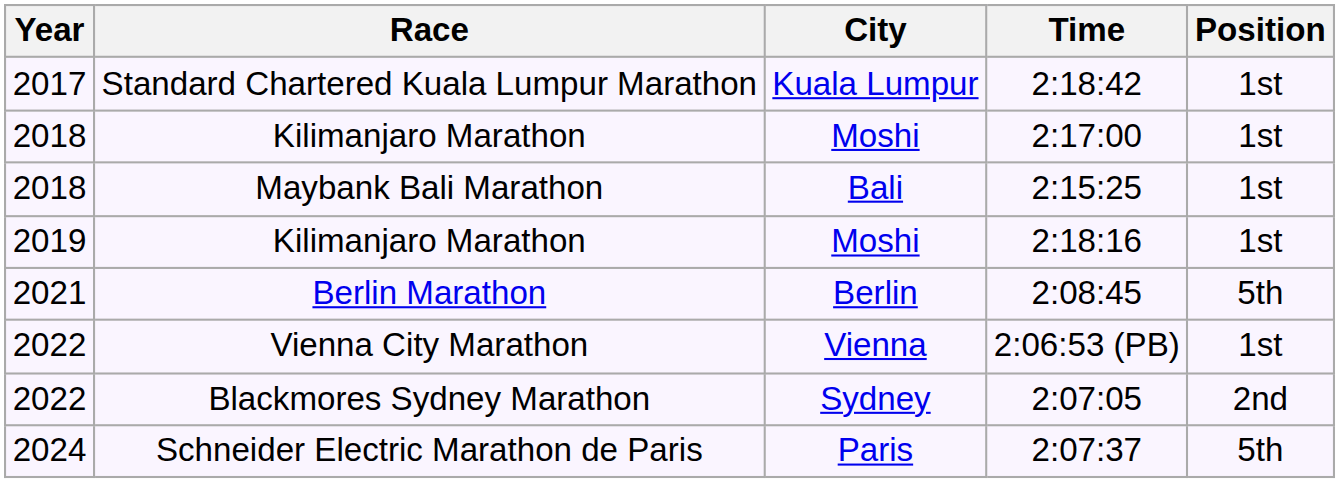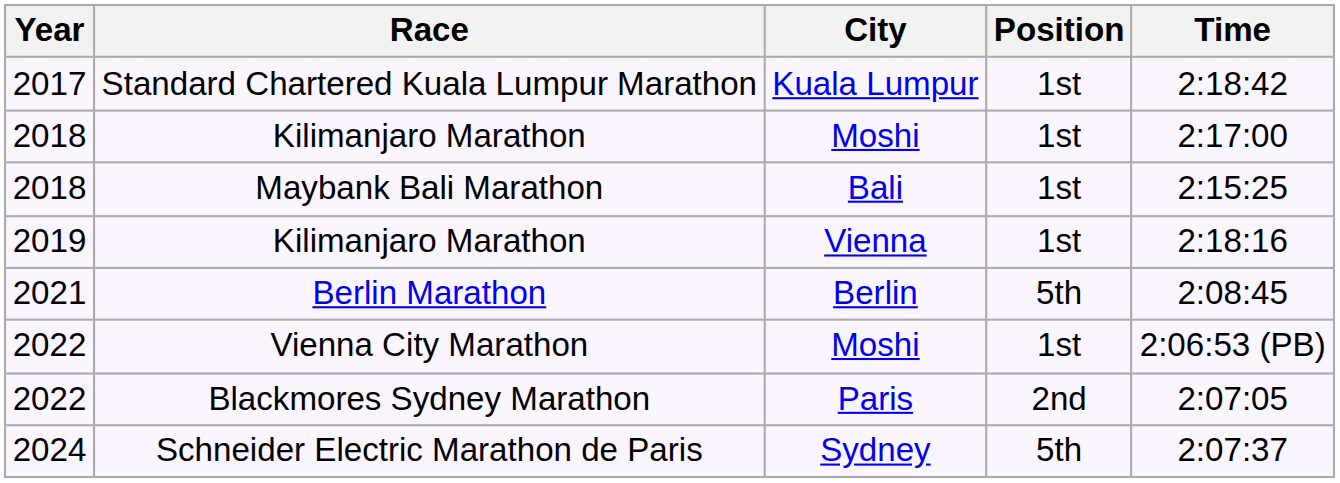columns swapped: Position <-> Time
2019 / Kilimanjaro Marathon | City: Moshi -> Vienna
Vienna City Marathon | City: Vienna -> Moshi
Blackmores Sydney Marathon | City: Sydney -> Paris
Schneider Electric Marathon de Paris | City: Paris -> Sydney
